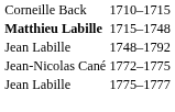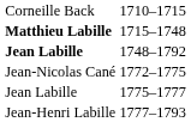1748–1792 | column 1: normal -> bold
+ row: Jean-Henri Labille | 1777–1793
